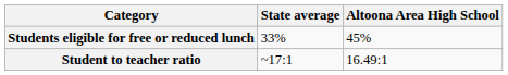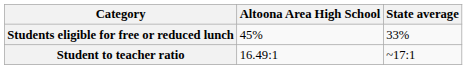columns swapped: Altoona Area High School <-> State average
